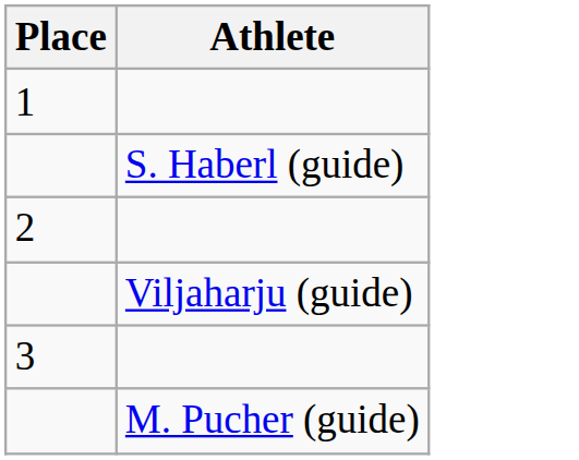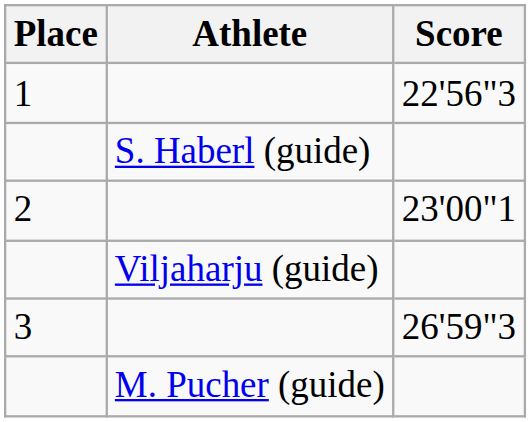+ column: Score | 22'56"3 | 23'00"1 | 26'59"3
